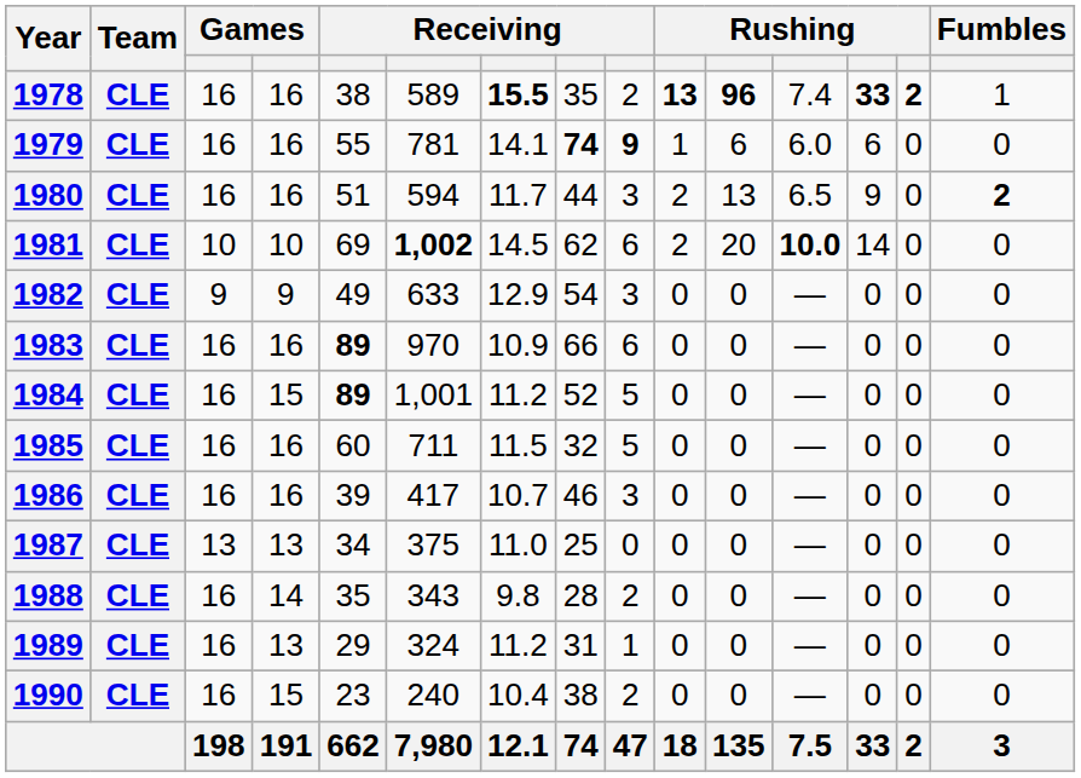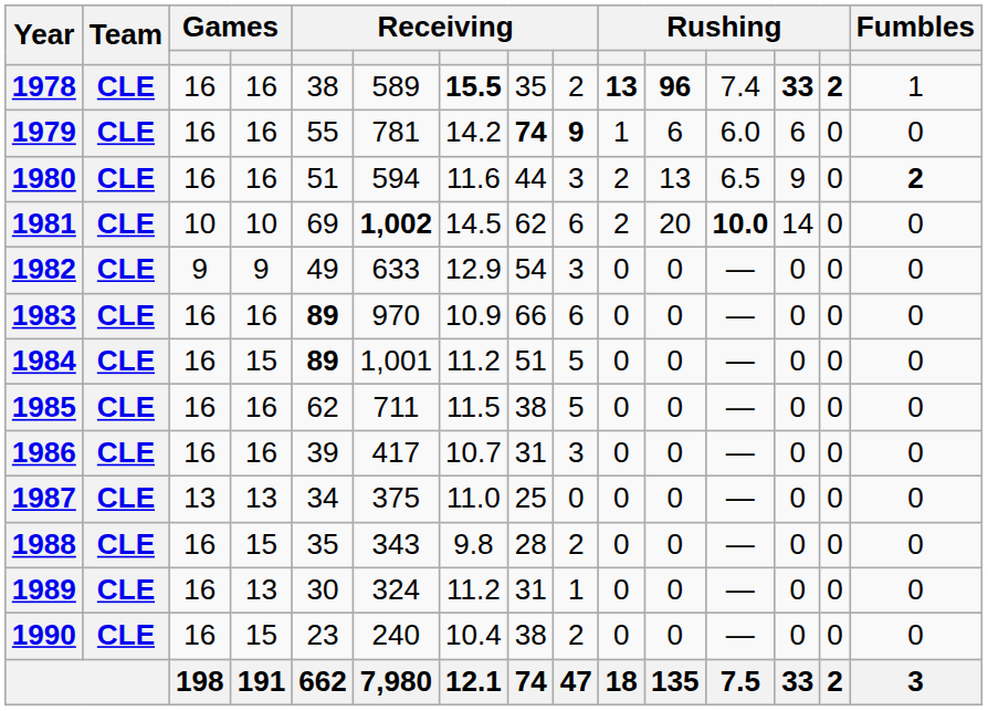1979 | column 7: 14.1 -> 14.2
1980 | column 7: 11.7 -> 11.6
1984 | column 8: 52 -> 51
1985 | column 5: 60 -> 62
1985 | column 8: 32 -> 38
1986 | column 8: 46 -> 31
1988 | column 4: 14 -> 15
1989 | column 5: 29 -> 30
